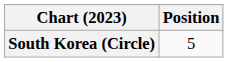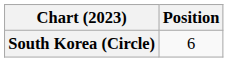South Korea (Circle) | Position: 5 -> 6
